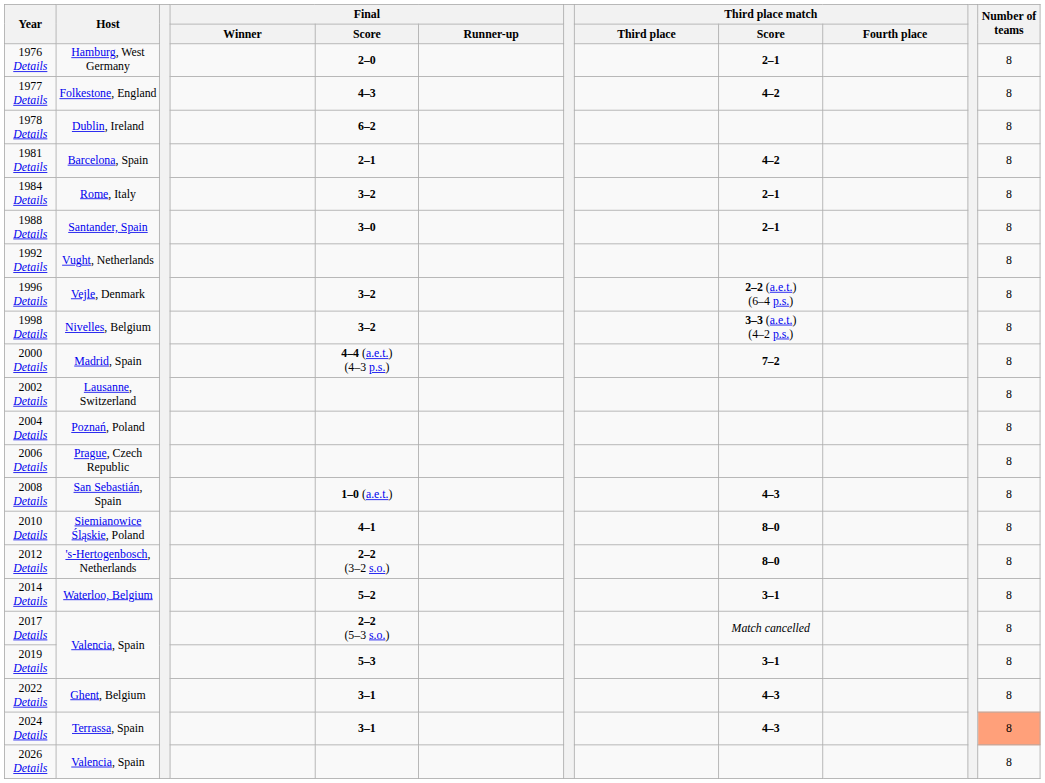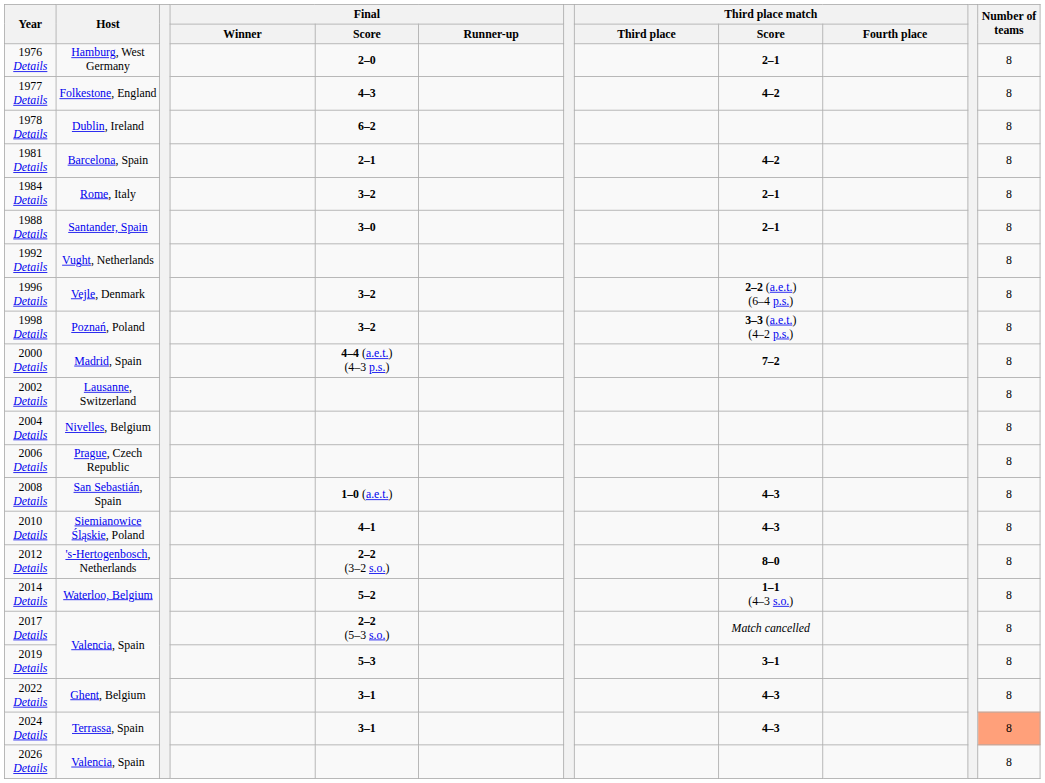1998 Details | Host: Nivelles, Belgium -> Poznań, Poland
2004 Details | Host: Poznań, Poland -> Nivelles, Belgium
2010 Details | Third place match / Score: 8–0 -> 4–3
2014 Details | Third place match / Score: 3–1 -> 1–1 (4–3 s.o.)
